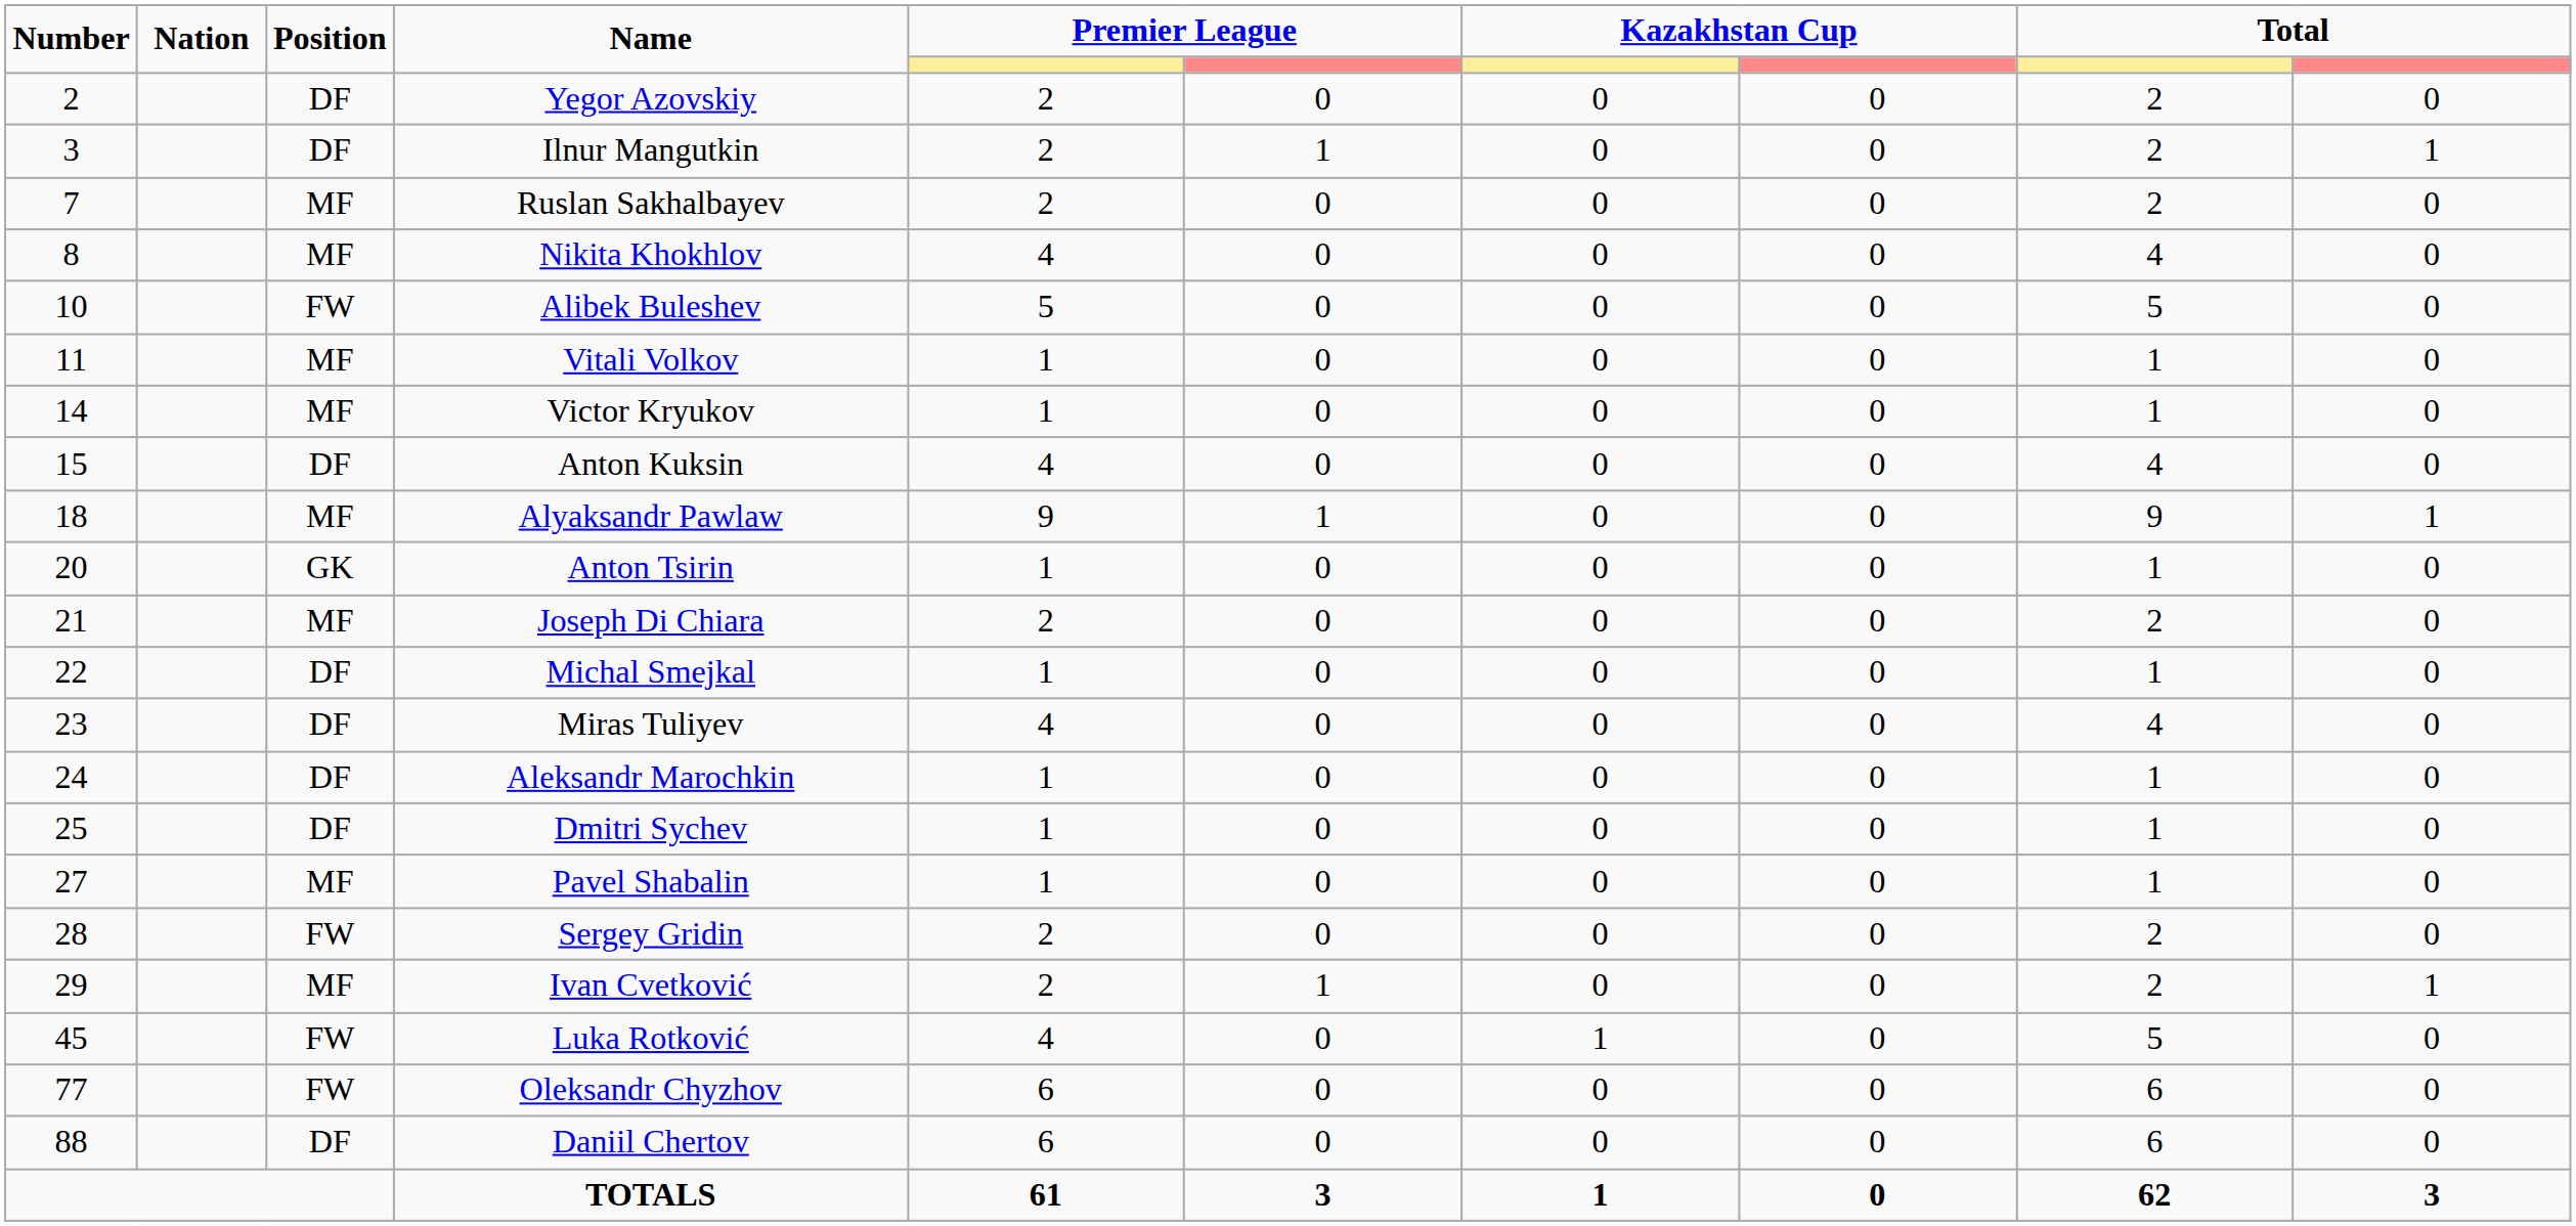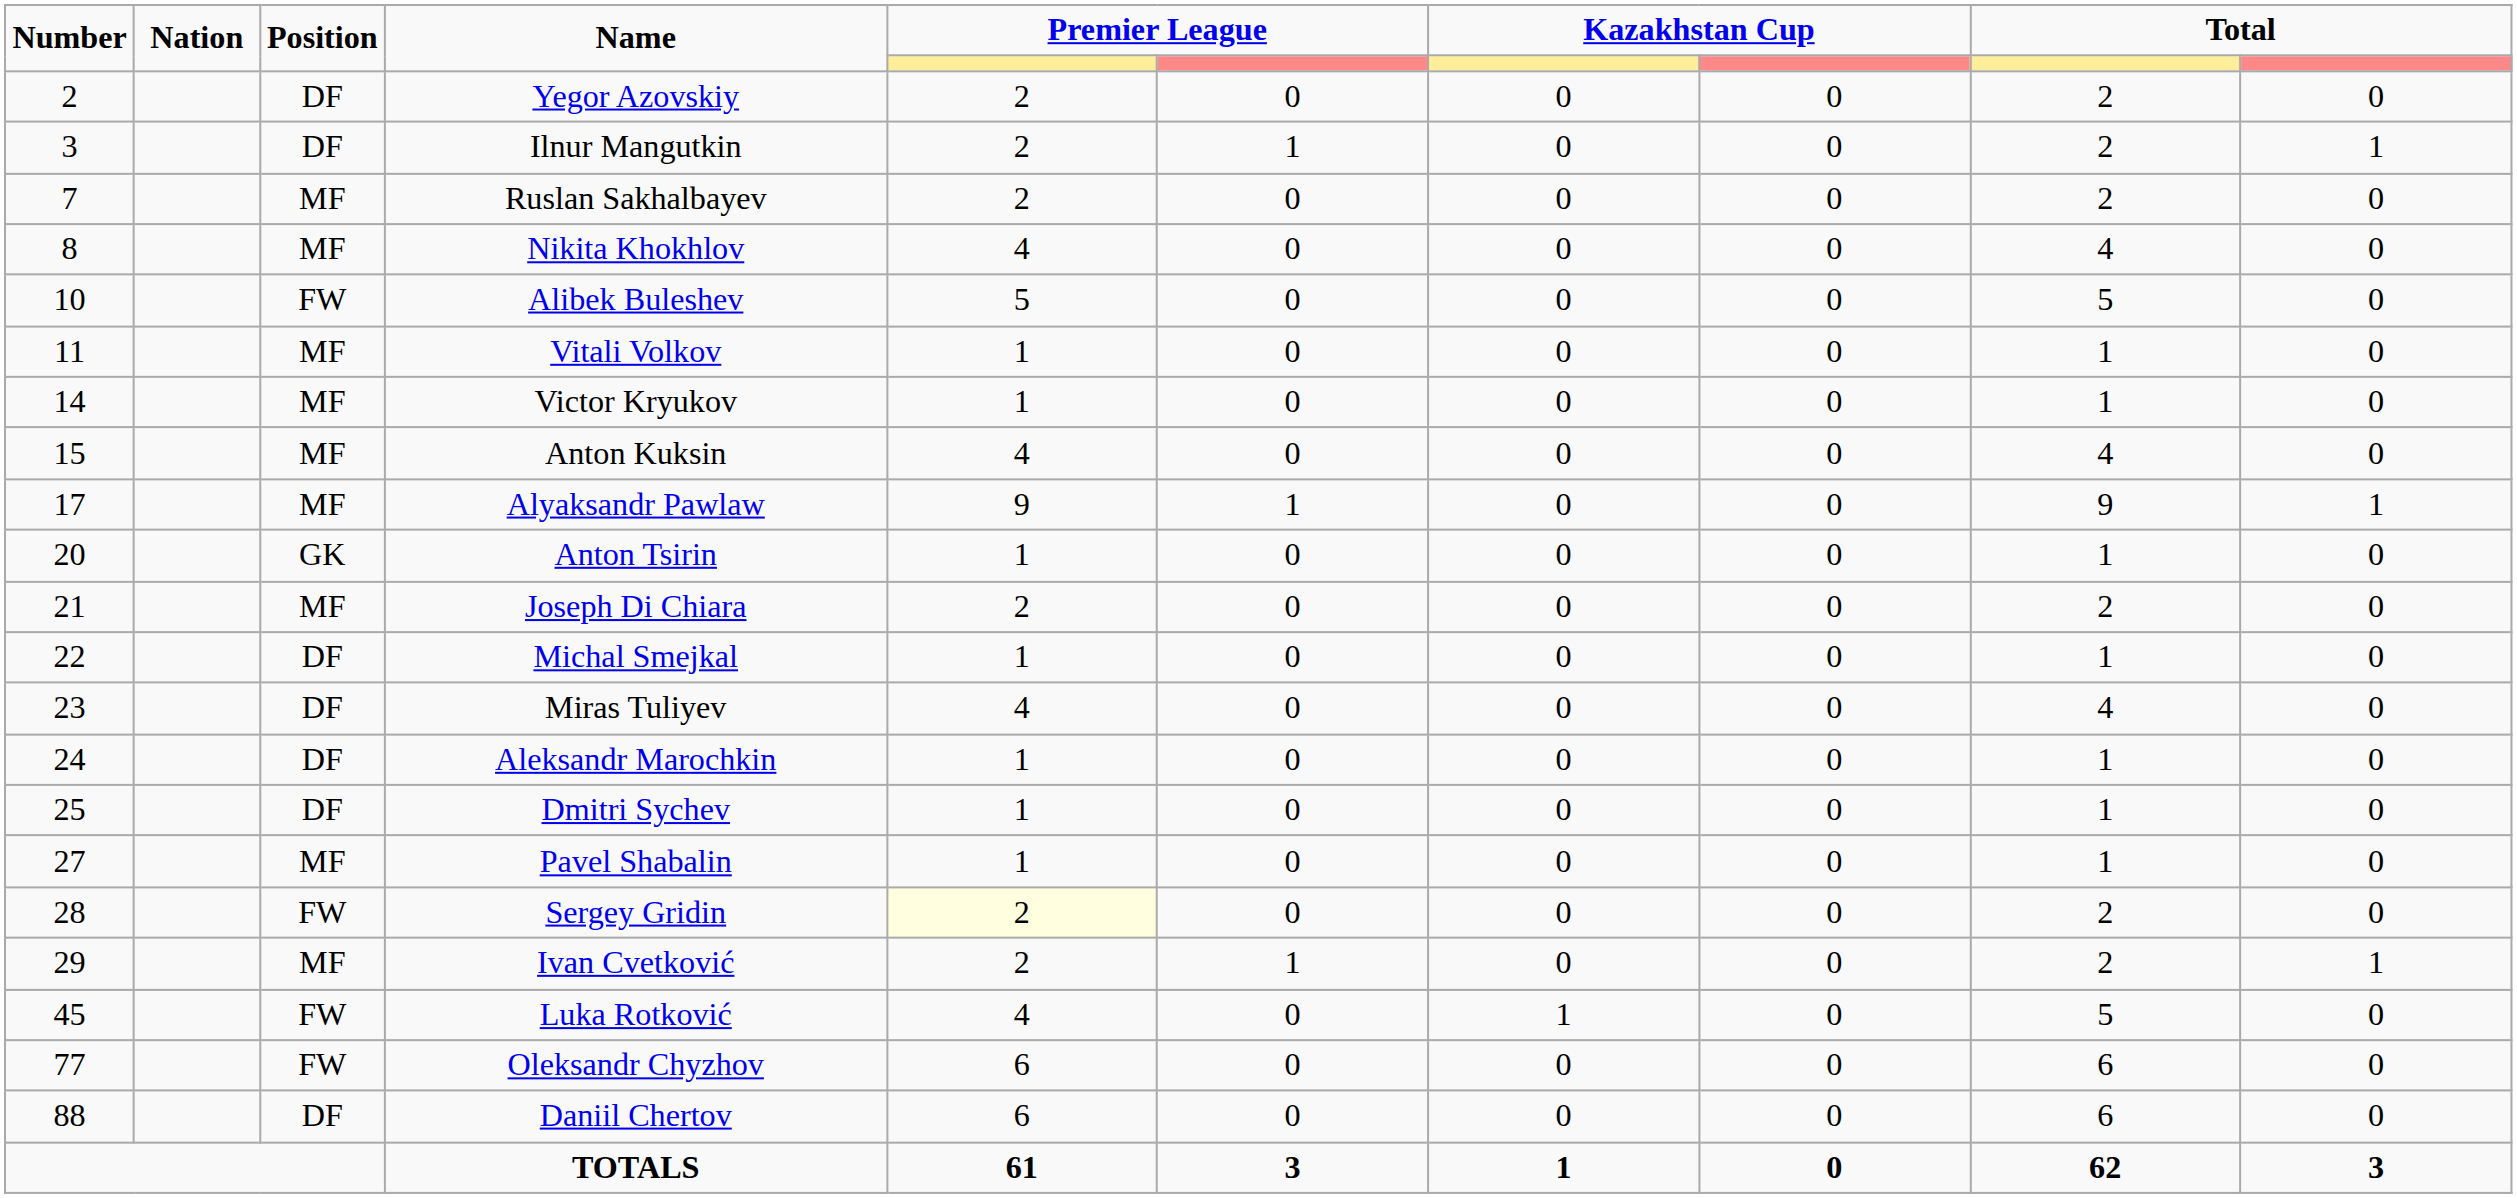Anton Kuksin | Position: DF -> MF
Alyaksandr Pawlaw | Number: 18 -> 17
Sergey Gridin | column 5: no background -> lightyellow background
